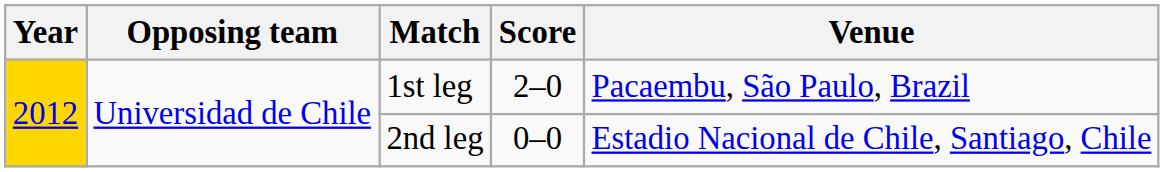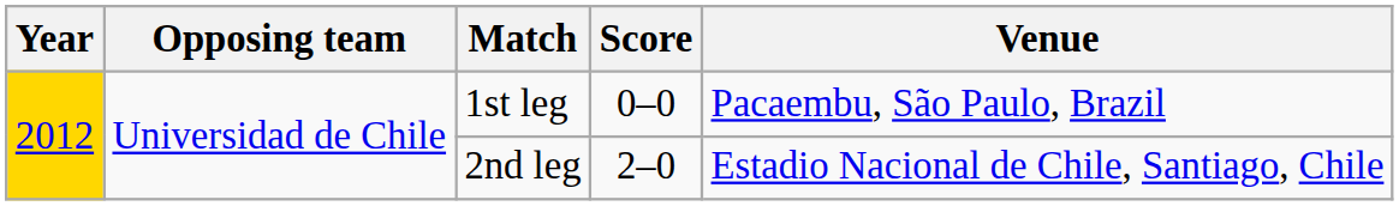1st leg | Score: 2–0 -> 0–0
2nd leg | Score: 0–0 -> 2–0
